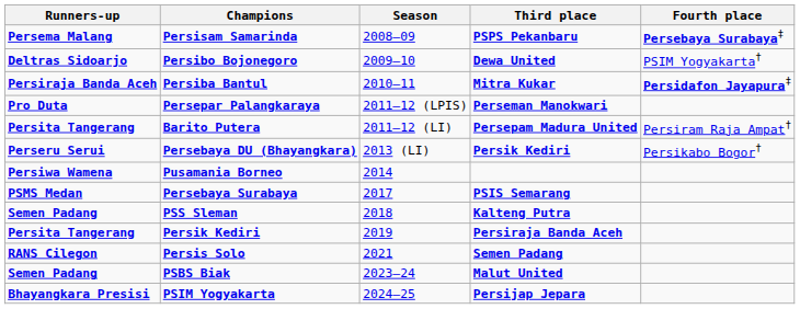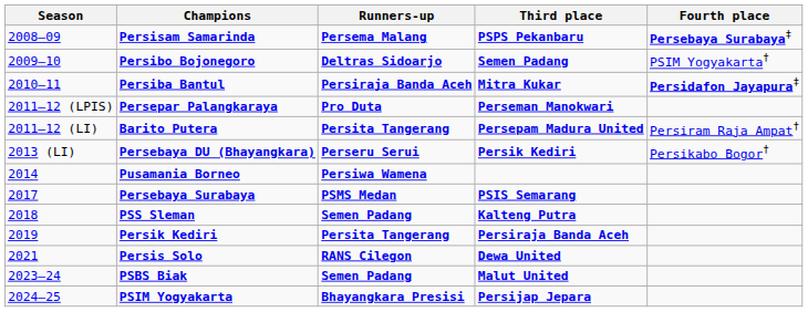columns swapped: Season <-> Runners-up
Persibo Bojonegoro | Third place: Dewa United -> Semen Padang
Persis Solo | Third place: Semen Padang -> Dewa United
